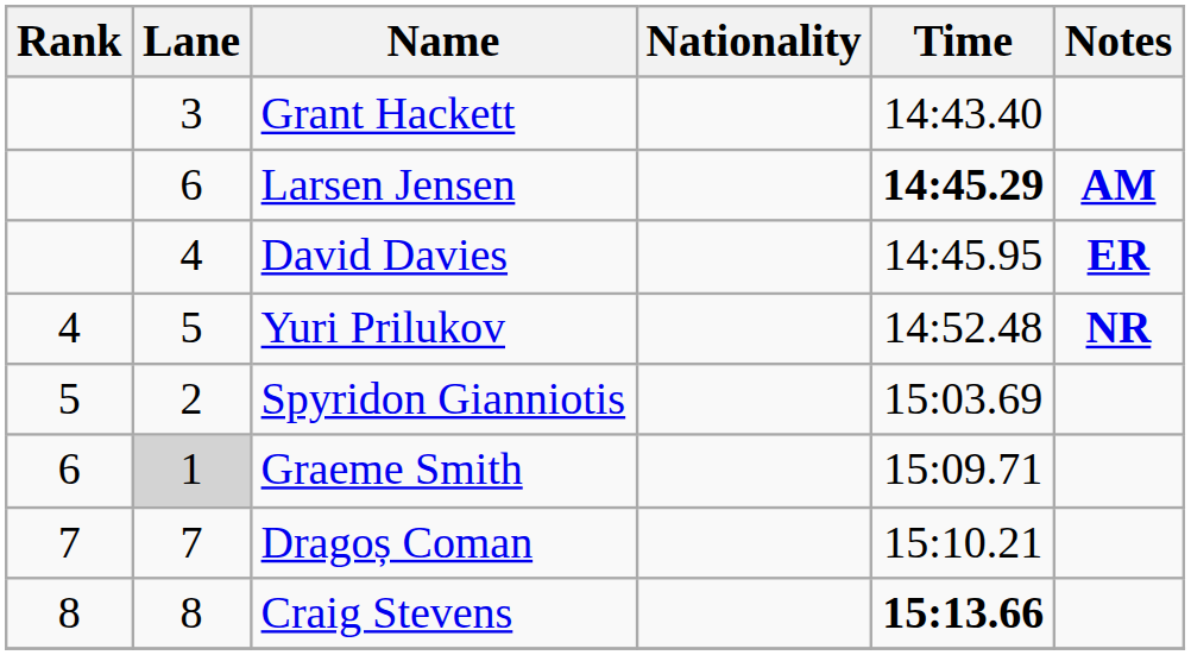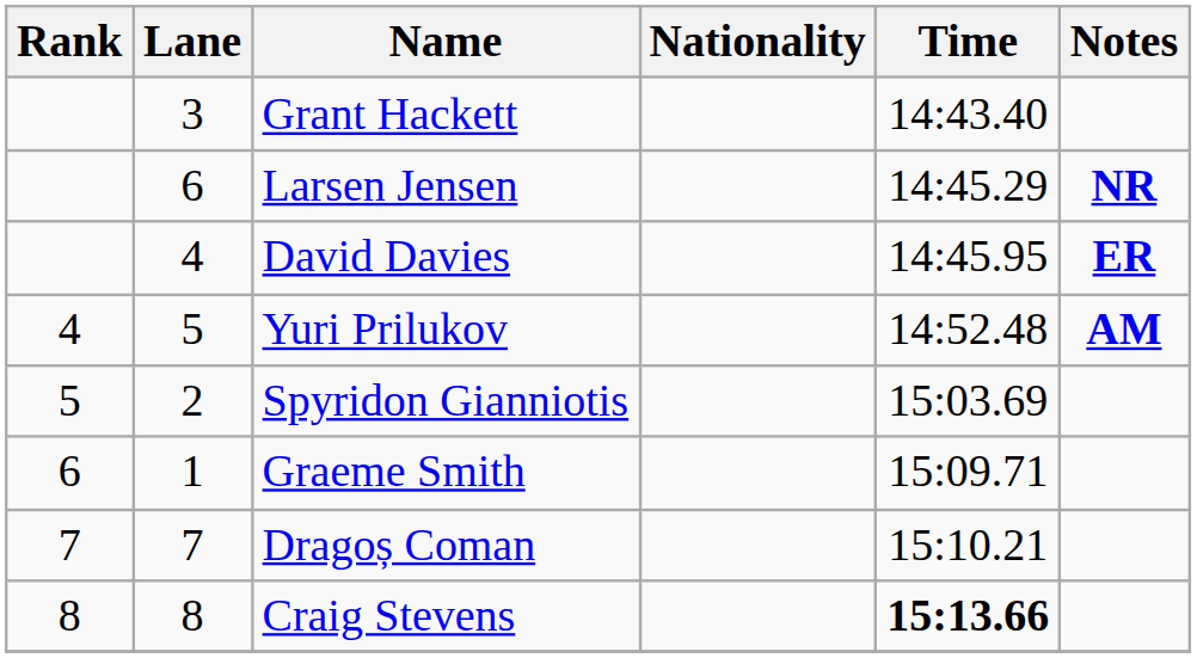Larsen Jensen | Time: bold -> normal
Larsen Jensen | Notes: AM -> NR
Yuri Prilukov | Notes: NR -> AM
Graeme Smith | Lane: lightgrey background -> no background
